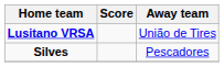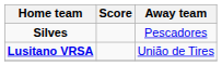rows swapped: Silves <-> Lusitano VRSA
